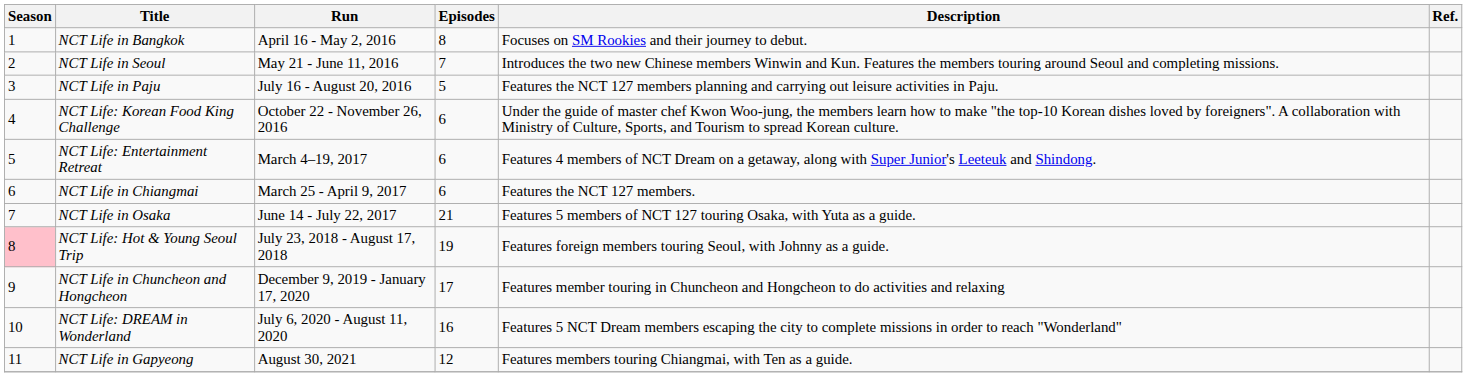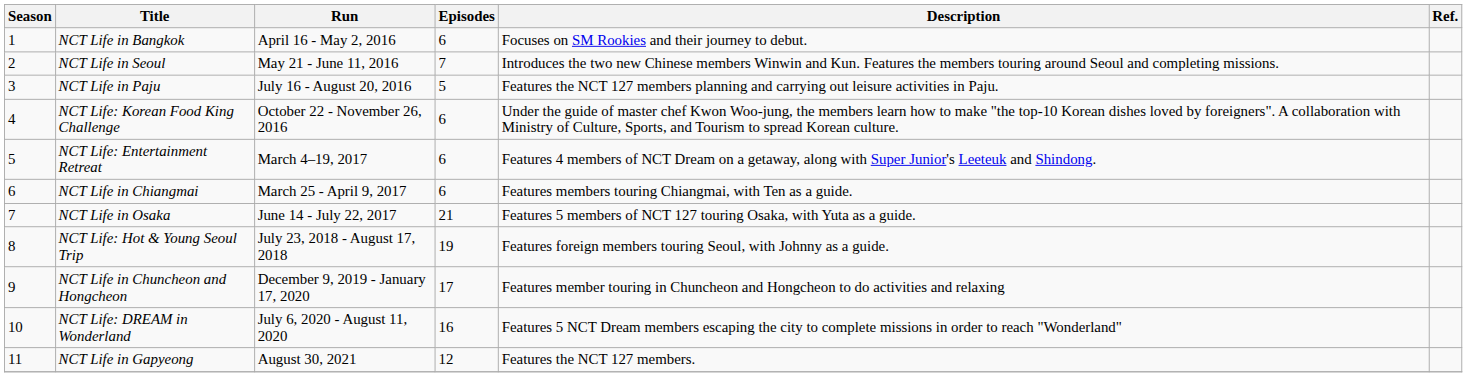NCT Life in Bangkok | Episodes: 8 -> 6
NCT Life in Chiangmai | Description: Features the NCT 127 members. -> Features members touring Chiangmai, with Ten as a guide.
NCT Life: Hot & Young Seoul Trip | Season: pink background -> no background
NCT Life in Gapyeong | Description: Features members touring Chiangmai, with Ten as a guide. -> Features the NCT 127 members.
